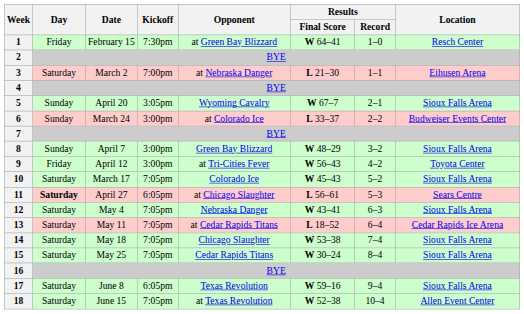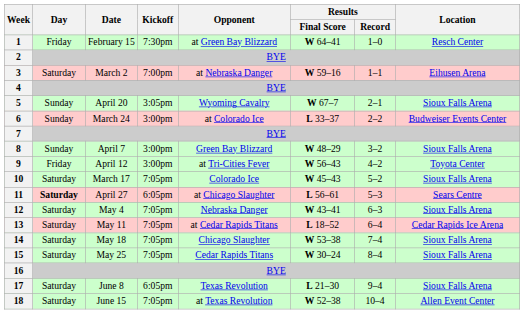3 | Results / Final Score: L 21–30 -> W 59–16
17 | Results / Final Score: W 59–16 -> L 21–30
